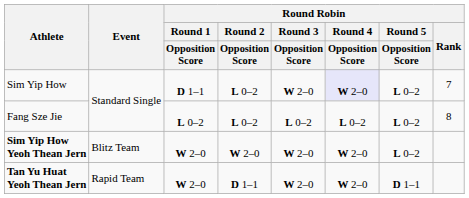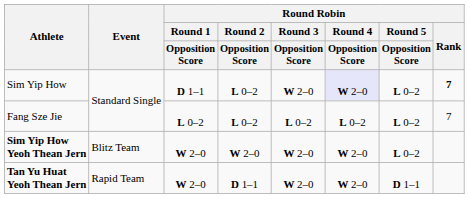Sim Yip How | Round Robin / Rank: normal -> bold
Fang Sze Jie | Round Robin / Rank: 8 -> 7
